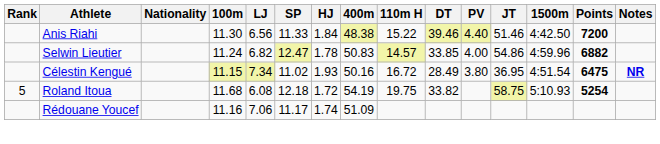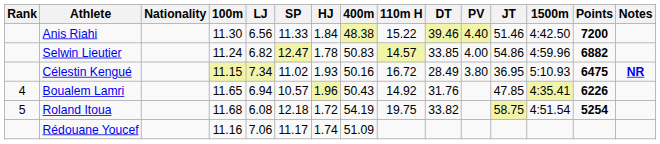Célestin Kengué | 1500m: 4:51.54 -> 5:10.93
+ row: 4 | Boualem Lamri | 11.65 | 6.94 | 10.57 | 1.96 | 50.43 | 14.92 | 31.76 | 47.85 | 4:35.41 | 6226
Roland Itoua | 1500m: 5:10.93 -> 4:51.54
